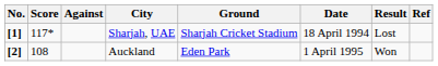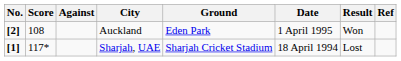rows swapped: Sharjah, UAE <-> Auckland
